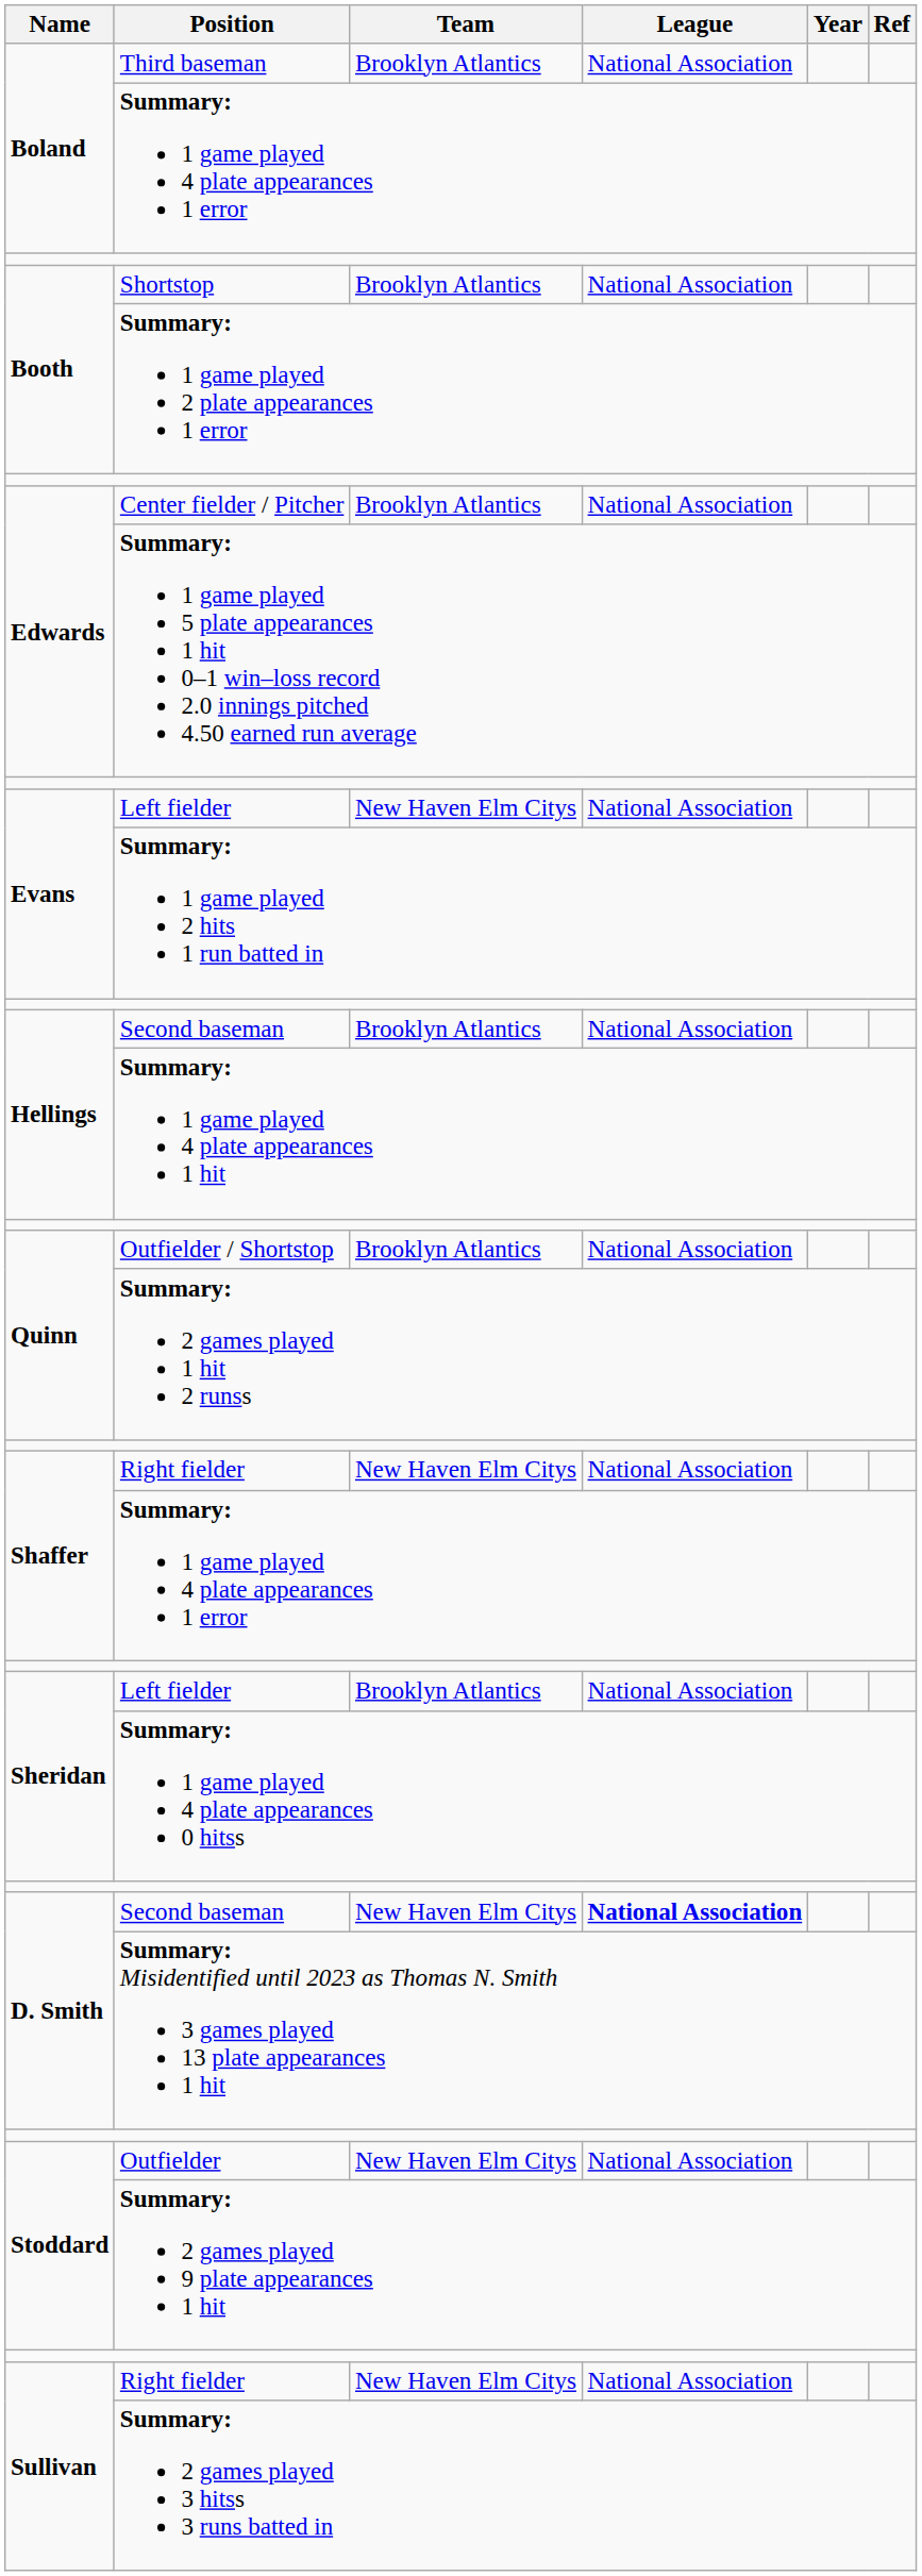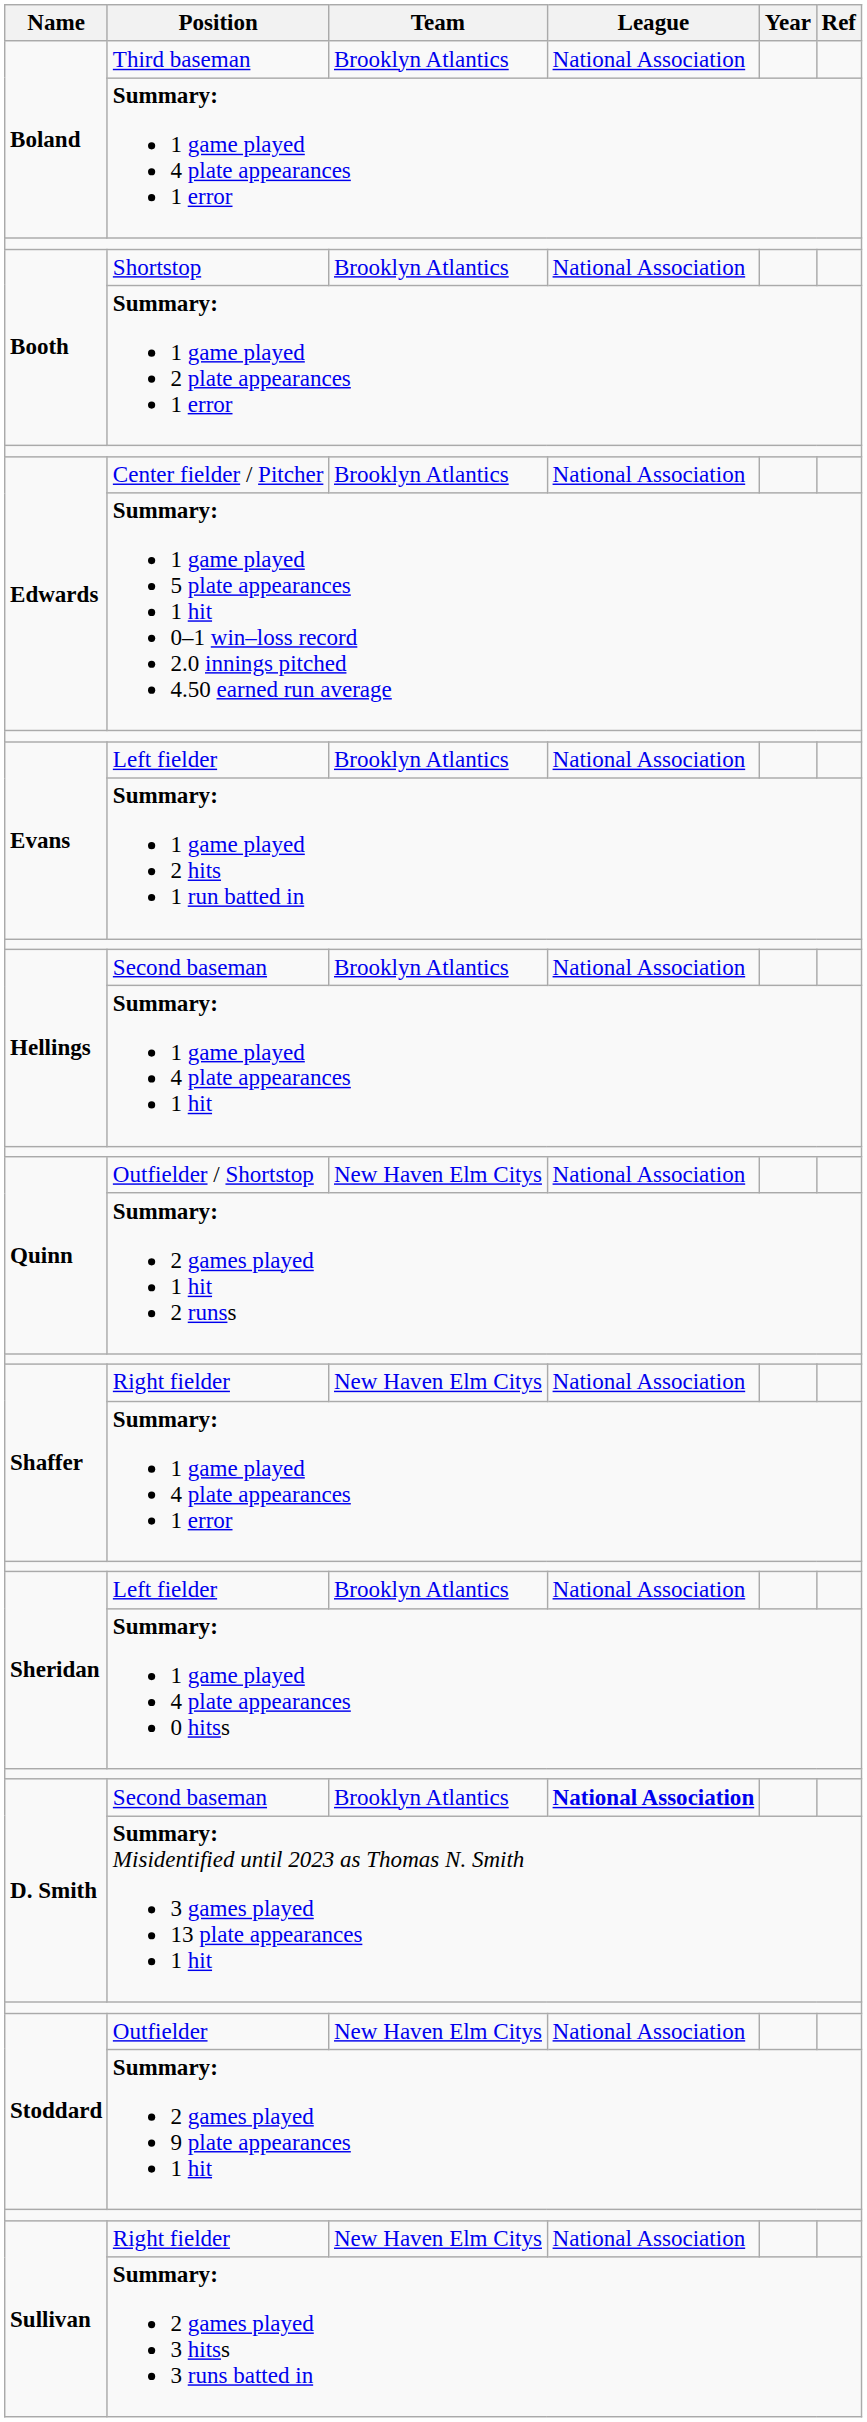Evans / Left fielder | Team: New Haven Elm Citys -> Brooklyn Atlantics
Outfielder / Shortstop | Team: Brooklyn Atlantics -> New Haven Elm Citys
D. Smith / Second baseman | Team: New Haven Elm Citys -> Brooklyn Atlantics
